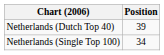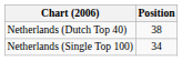Netherlands (Dutch Top 40) | Position: 39 -> 38
